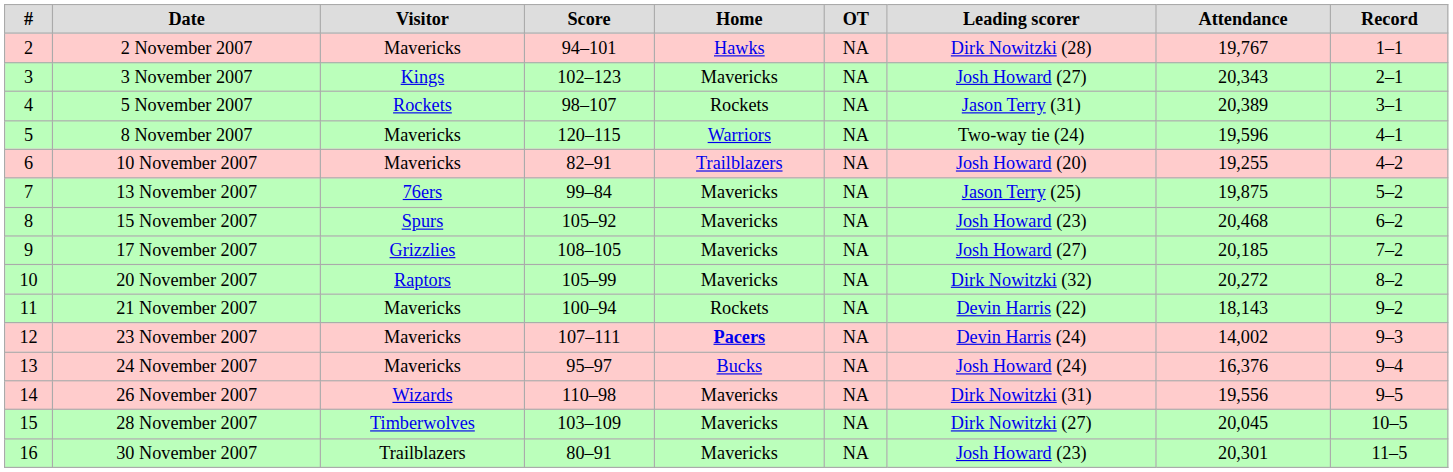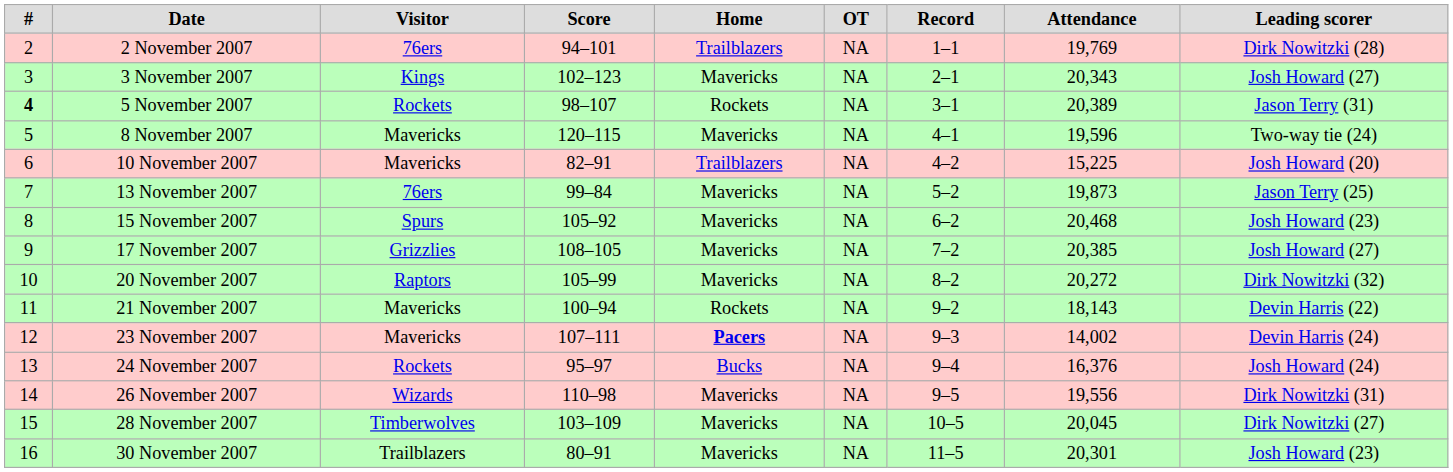columns swapped: Leading scorer <-> Record
2 November 2007 | Visitor: Mavericks -> 76ers
2 November 2007 | Home: Hawks -> Trailblazers
2 November 2007 | Attendance: 19,767 -> 19,769
5 November 2007 | #: normal -> bold
8 November 2007 | Home: Warriors -> Mavericks
10 November 2007 | Attendance: 19,255 -> 15,225
13 November 2007 | Attendance: 19,875 -> 19,873
17 November 2007 | Attendance: 20,185 -> 20,385
24 November 2007 | Visitor: Mavericks -> Rockets
